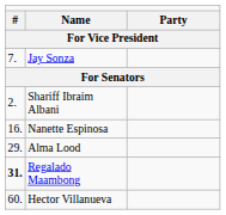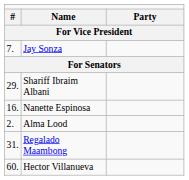Shariff Ibraim Albani | column 1: 2. -> 29.
Alma Lood | column 1: 29. -> 2.
Regalado Maambong | column 1: bold -> normal
